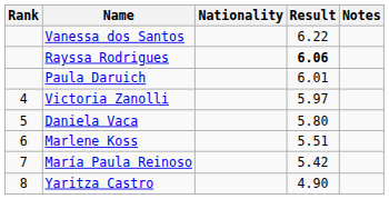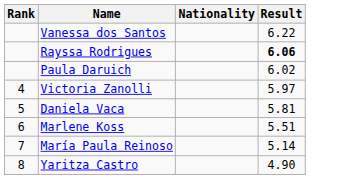- column: Notes
Paula Daruich | Result: 6.01 -> 6.02
Daniela Vaca | Result: 5.80 -> 5.81
María Paula Reinoso | Result: 5.42 -> 5.14
